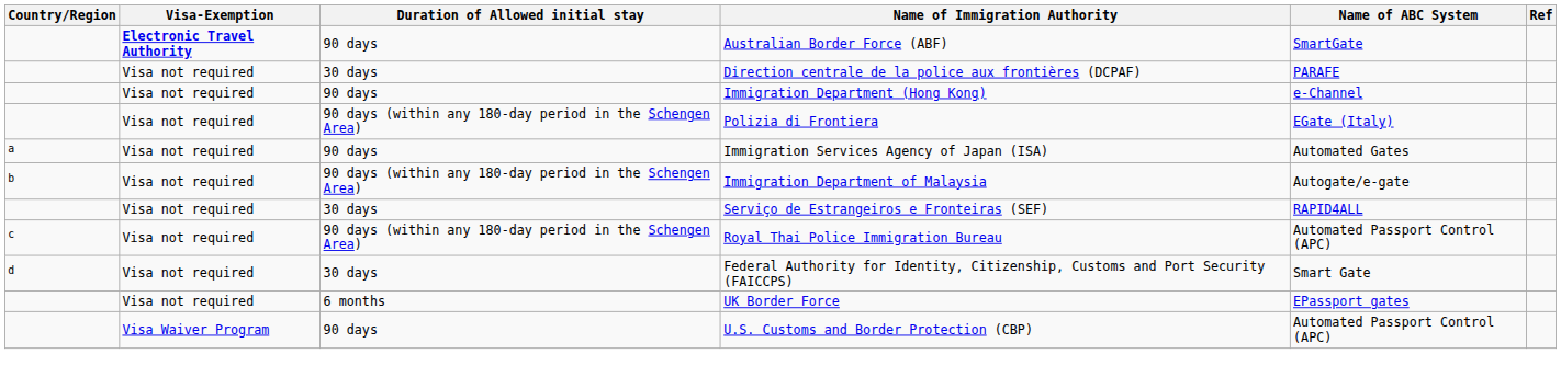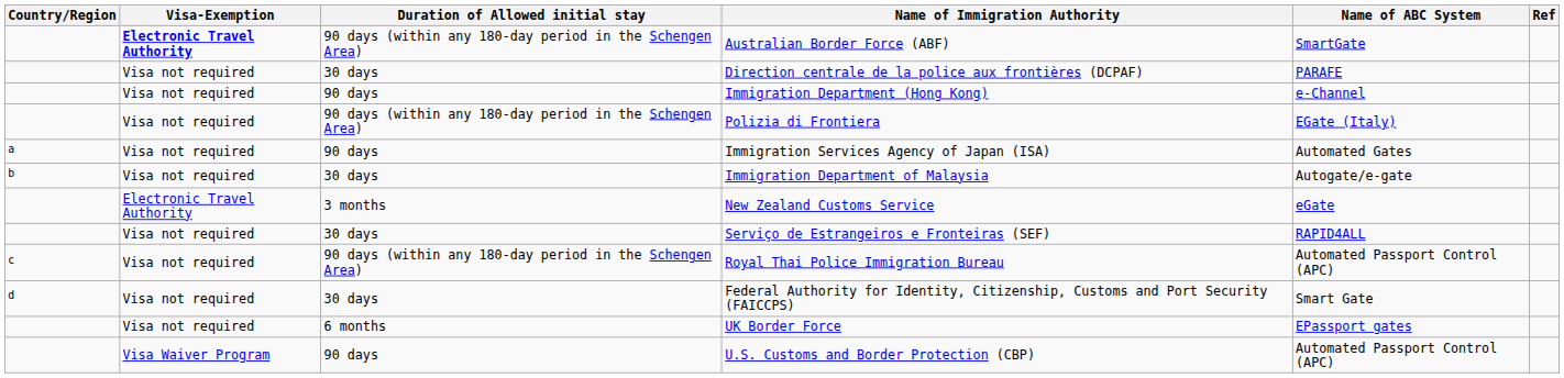Australian Border Force (ABF) | Duration of Allowed initial stay: 90 days -> 90 days (within any 180-day period in the Schengen Area)
Immigration Department of Malaysia | Duration of Allowed initial stay: 90 days (within any 180-day period in the Schengen Area) -> 30 days
+ row: Electronic Travel Authority | 3 months | New Zealand Customs Service | eGate
